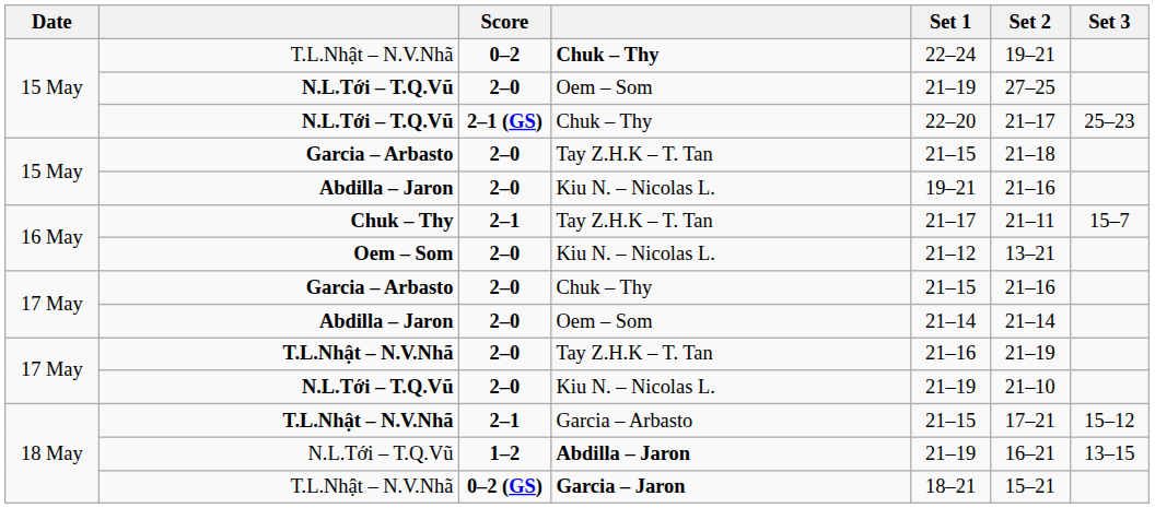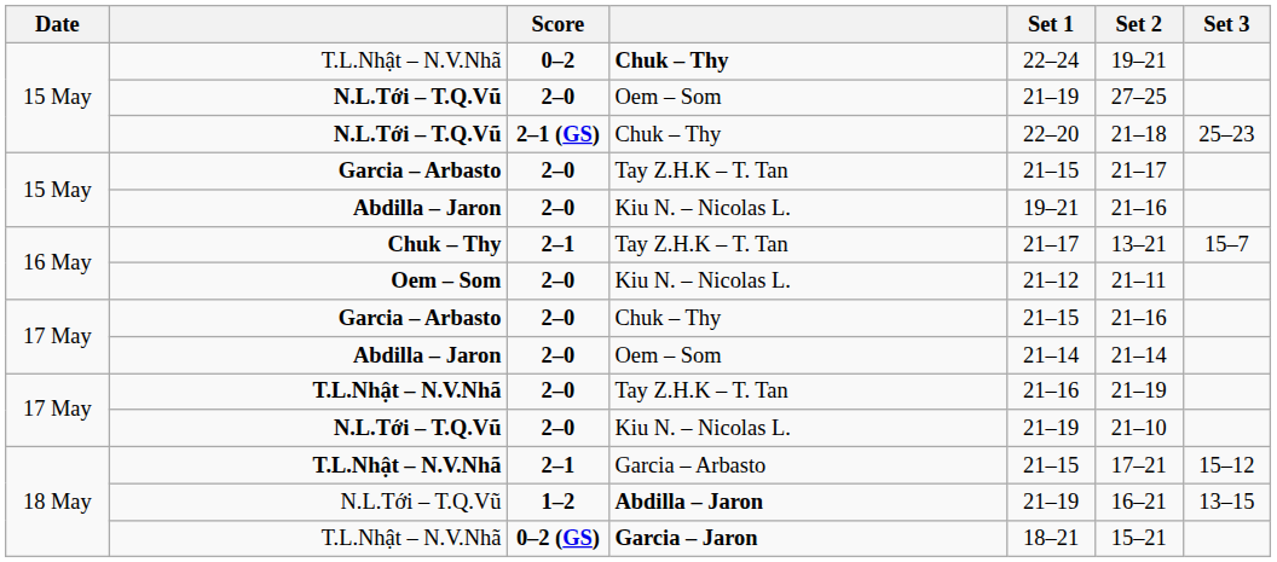N.L.Tới – T.Q.Vũ / Chuk – Thy | Set 2: 21–17 -> 21–18
Garcia – Arbasto / Tay Z.H.K – T. Tan | Set 2: 21–18 -> 21–17
Chuk – Thy / Tay Z.H.K – T. Tan | Set 2: 21–11 -> 13–21
Oem – Som / Kiu N. – Nicolas L. | Set 2: 13–21 -> 21–11
